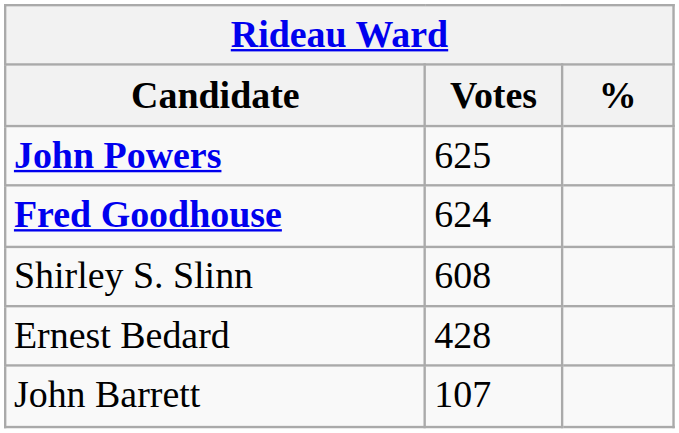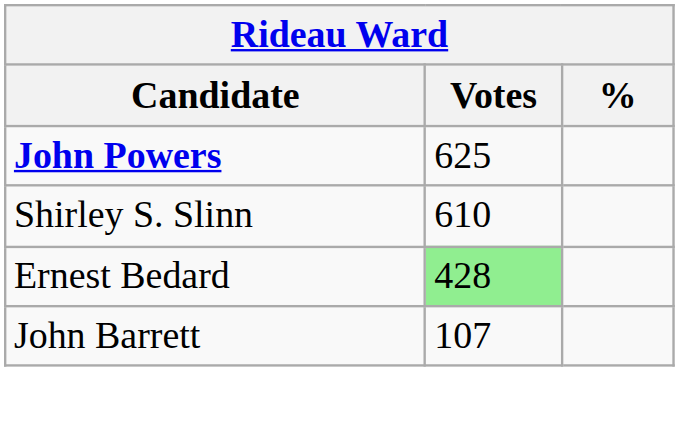- row: Fred Goodhouse | 624
Shirley S. Slinn | Votes: 608 -> 610
Ernest Bedard | Votes: no background -> lightgreen background
